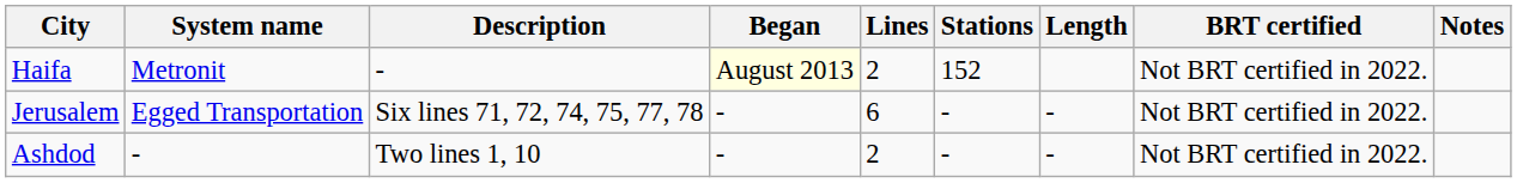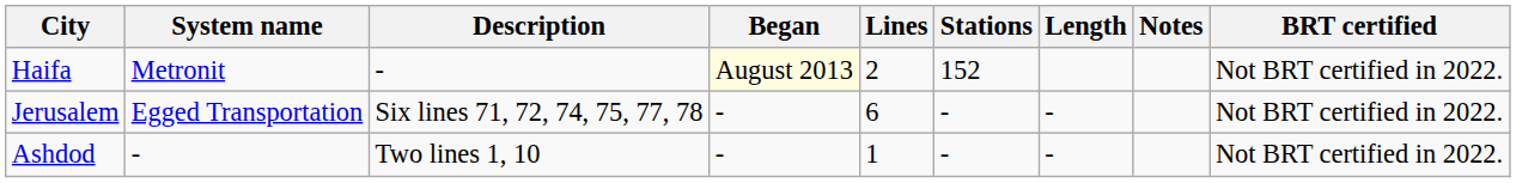columns swapped: Notes <-> BRT certified
Ashdod | Lines: 2 -> 1
